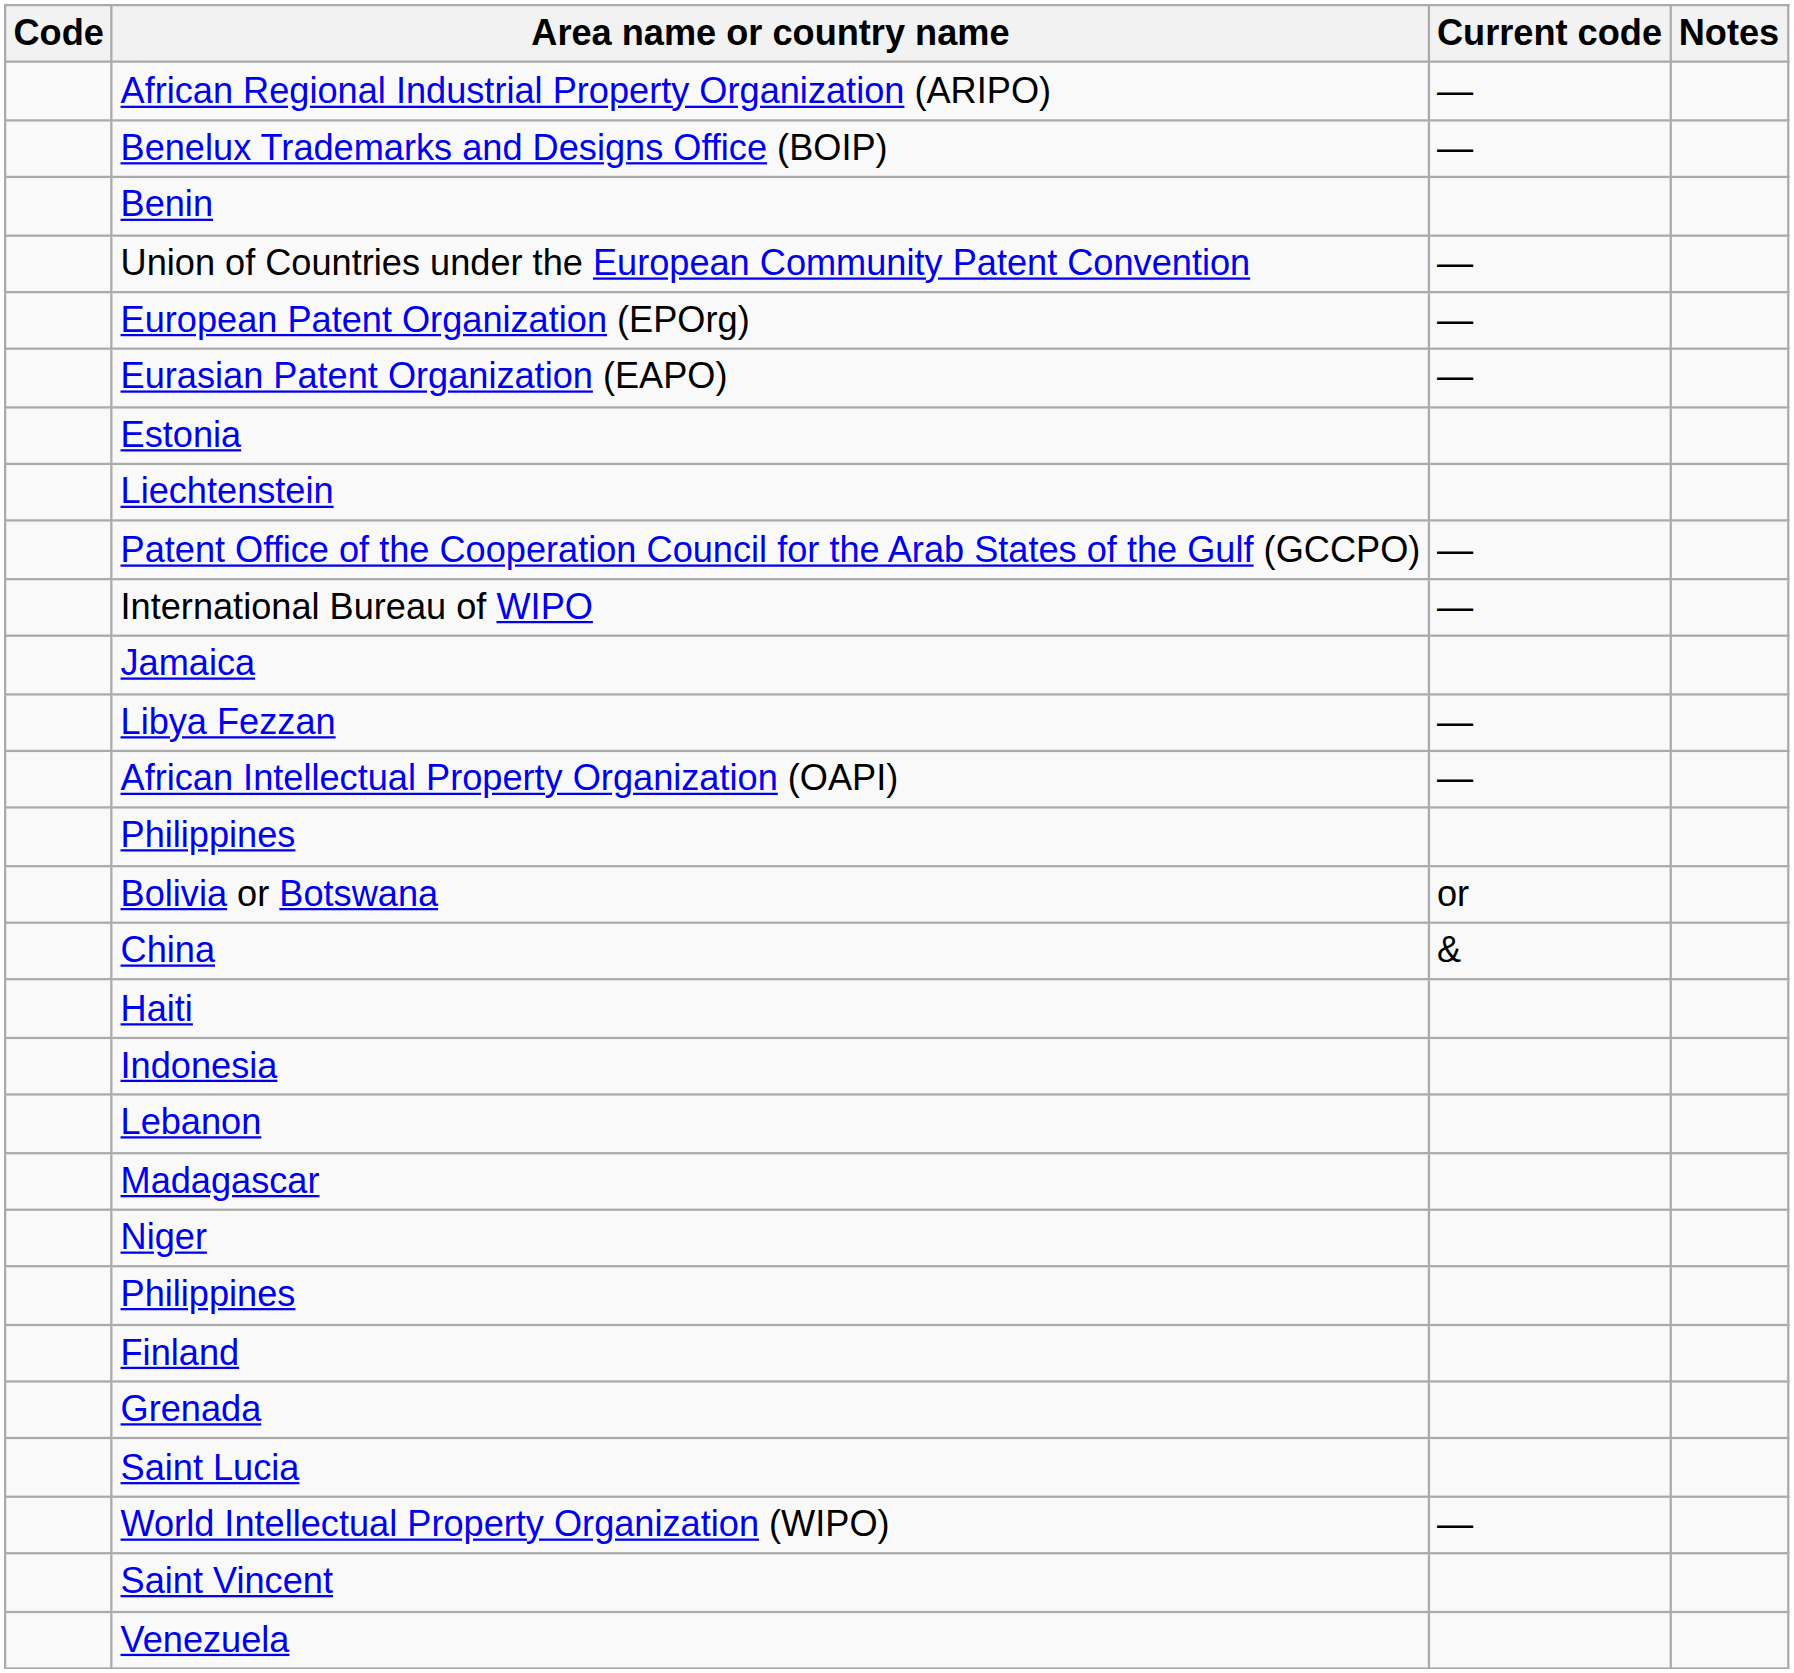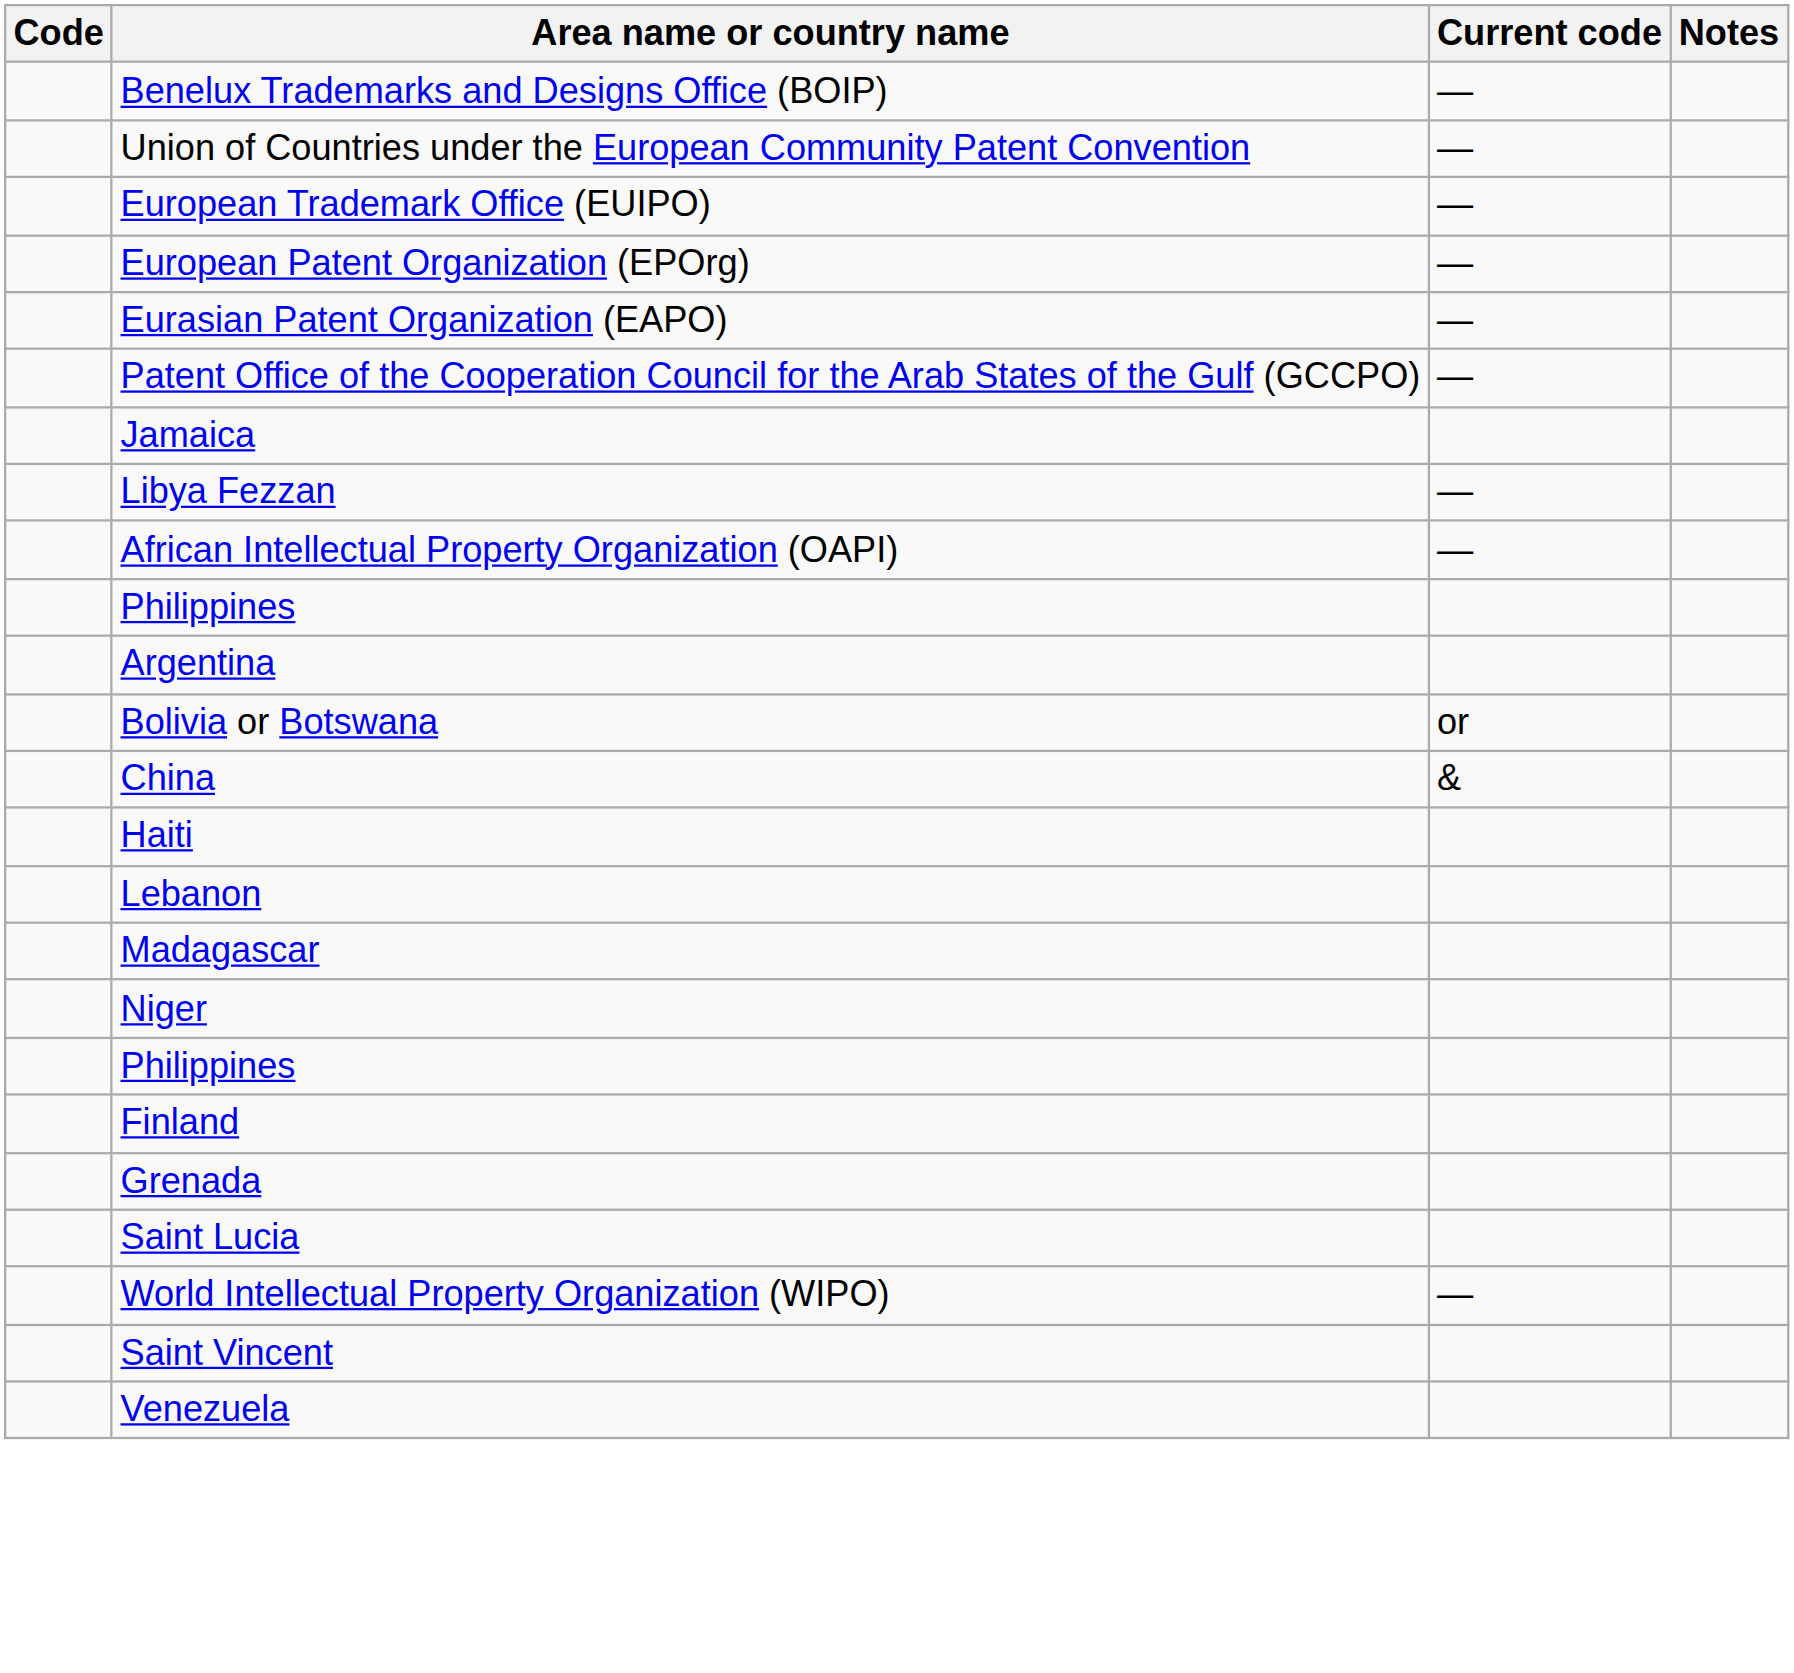- row: African Regional Industrial Property Organization (ARIPO) | —
- row: Benin
+ row: European Trademark Office (EUIPO) | —
- row: Estonia
- row: Liechtenstein
- row: International Bureau of WIPO | —
+ row: Argentina
- row: Indonesia
